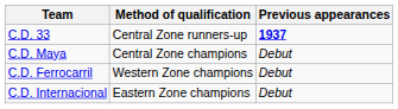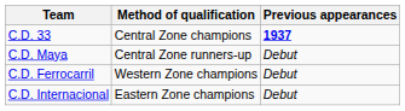C.D. 33 | Method of qualification: Central Zone runners-up -> Central Zone champions
C.D. Maya | Method of qualification: Central Zone champions -> Central Zone runners-up
